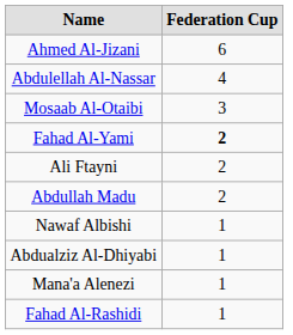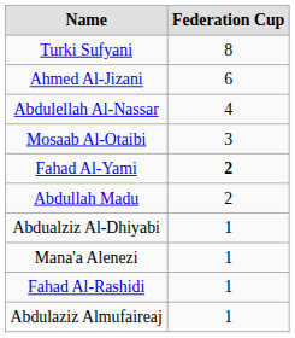+ row: Turki Sufyani | 8
- row: Ali Ftayni | 2
- row: Nawaf Albishi | 1
+ row: Abdulaziz Almufaireaj | 1
